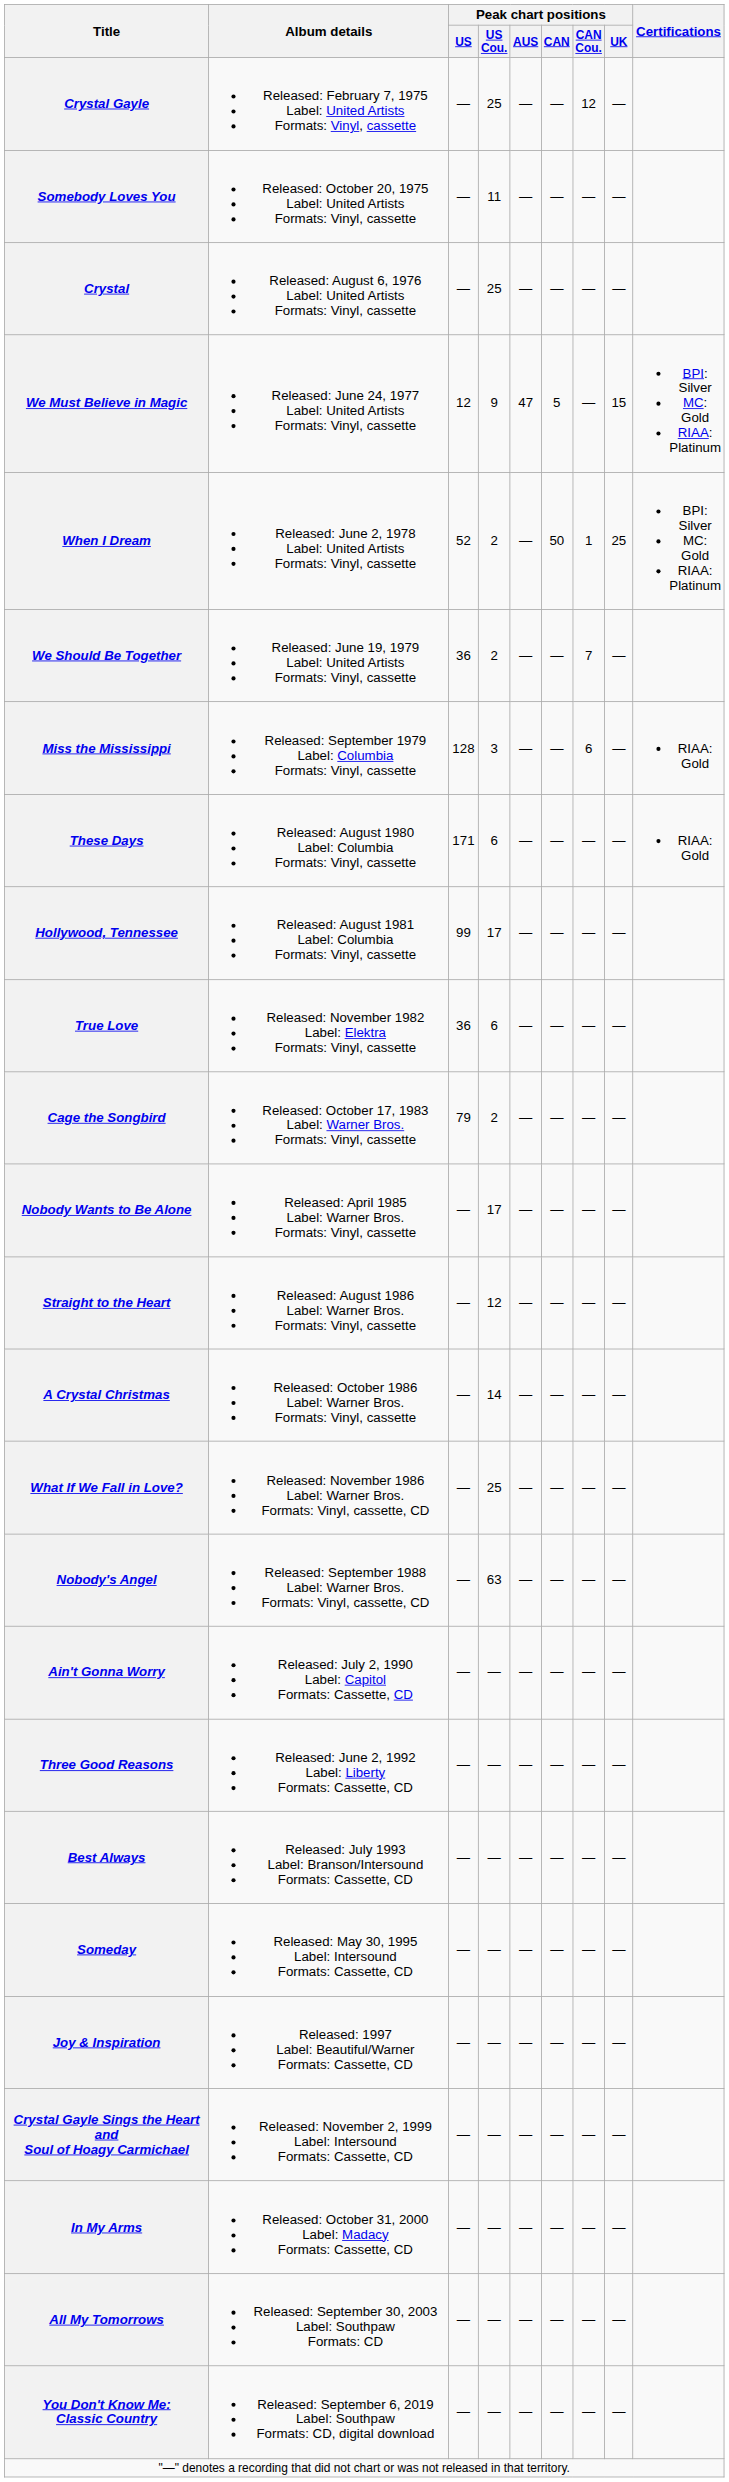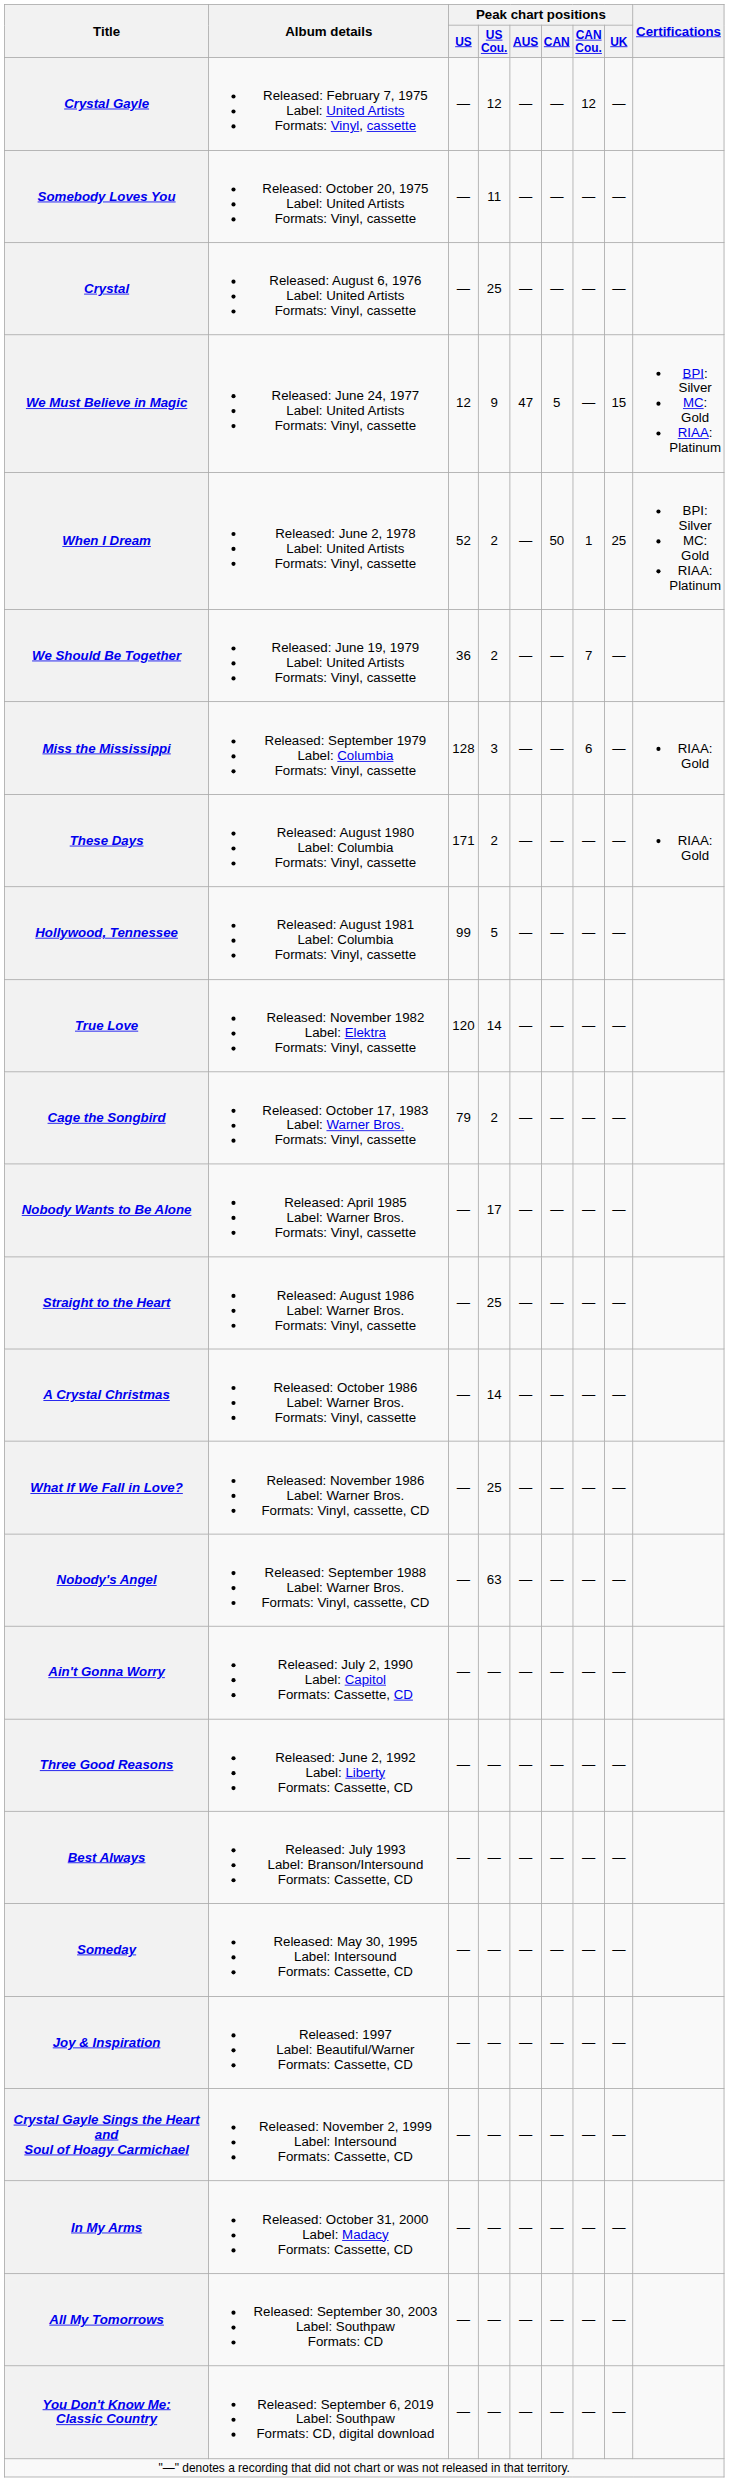Crystal Gayle | Peak chart positions / US Cou.: 25 -> 12
These Days | Peak chart positions / US Cou.: 6 -> 2
Hollywood, Tennessee | Peak chart positions / US Cou.: 17 -> 5
True Love | Peak chart positions / US: 36 -> 120
True Love | Peak chart positions / US Cou.: 6 -> 14
Straight to the Heart | Peak chart positions / US Cou.: 12 -> 25
